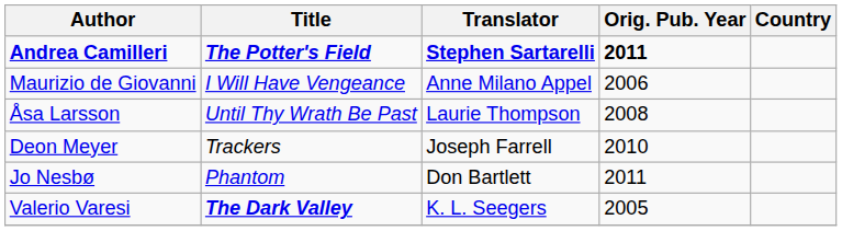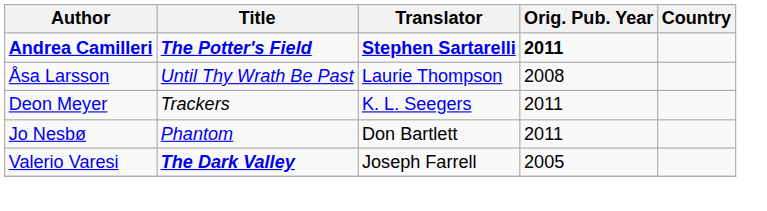- row: Maurizio de Giovanni | I Will Have Vengeance | Anne Milano Appel | 2006
Deon Meyer | Translator: Joseph Farrell -> K. L. Seegers
Deon Meyer | Orig. Pub. Year: 2010 -> 2011
Valerio Varesi | Translator: K. L. Seegers -> Joseph Farrell
